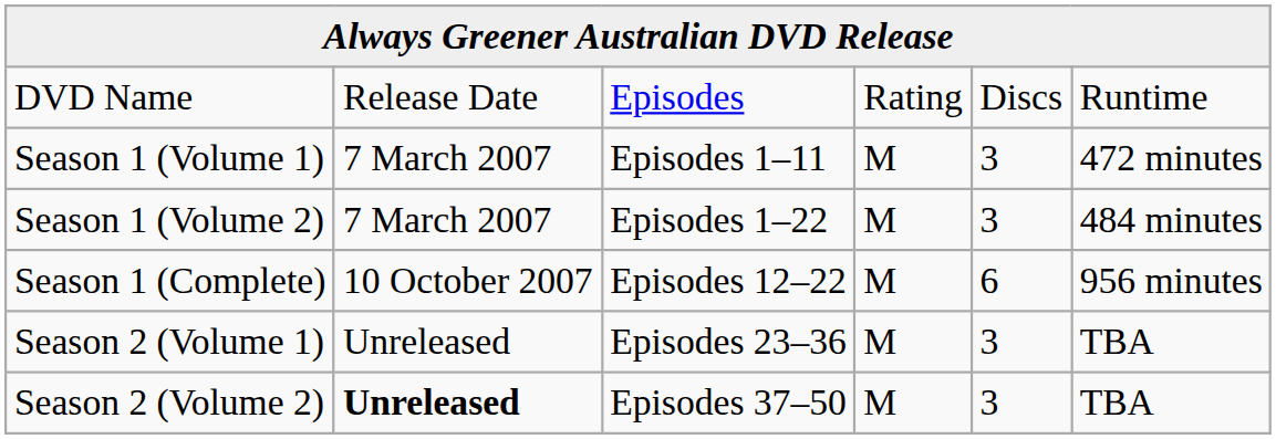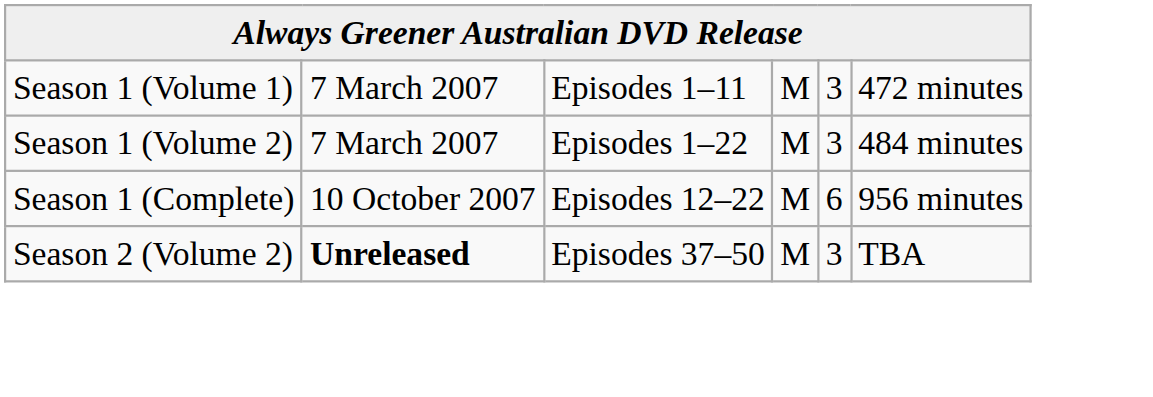- row: DVD Name | Release Date | Episodes | Rating | Discs | Runtime
- row: Season 2 (Volume 1) | Unreleased | Episodes 23–36 | M | 3 | TBA
